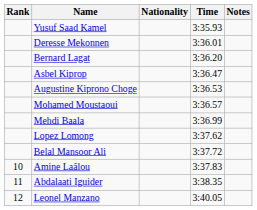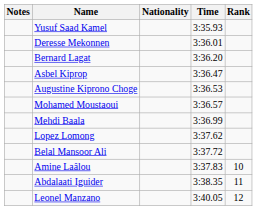columns swapped: Rank <-> Notes
